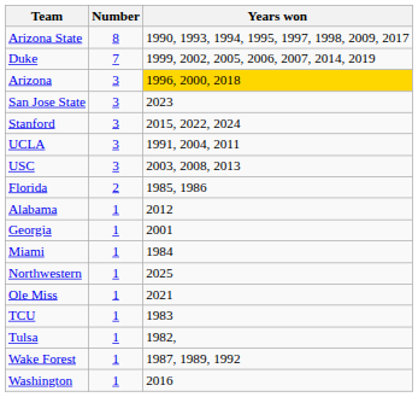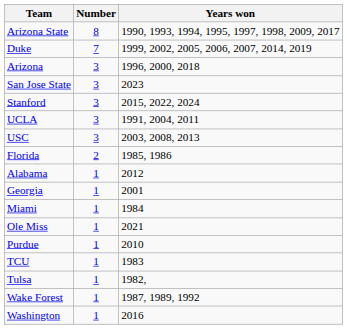Arizona | Years won: gold background -> no background
- row: Northwestern | 1 | 2025
+ row: Purdue | 1 | 2010
